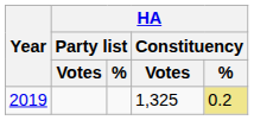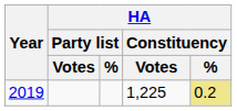2019 | HA / Constituency / Votes: 1,325 -> 1,225
